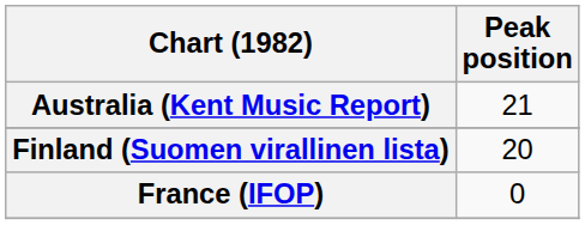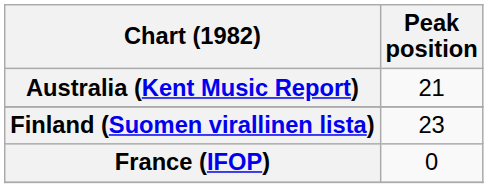Finland (Suomen virallinen lista) | Peak position: 20 -> 23
